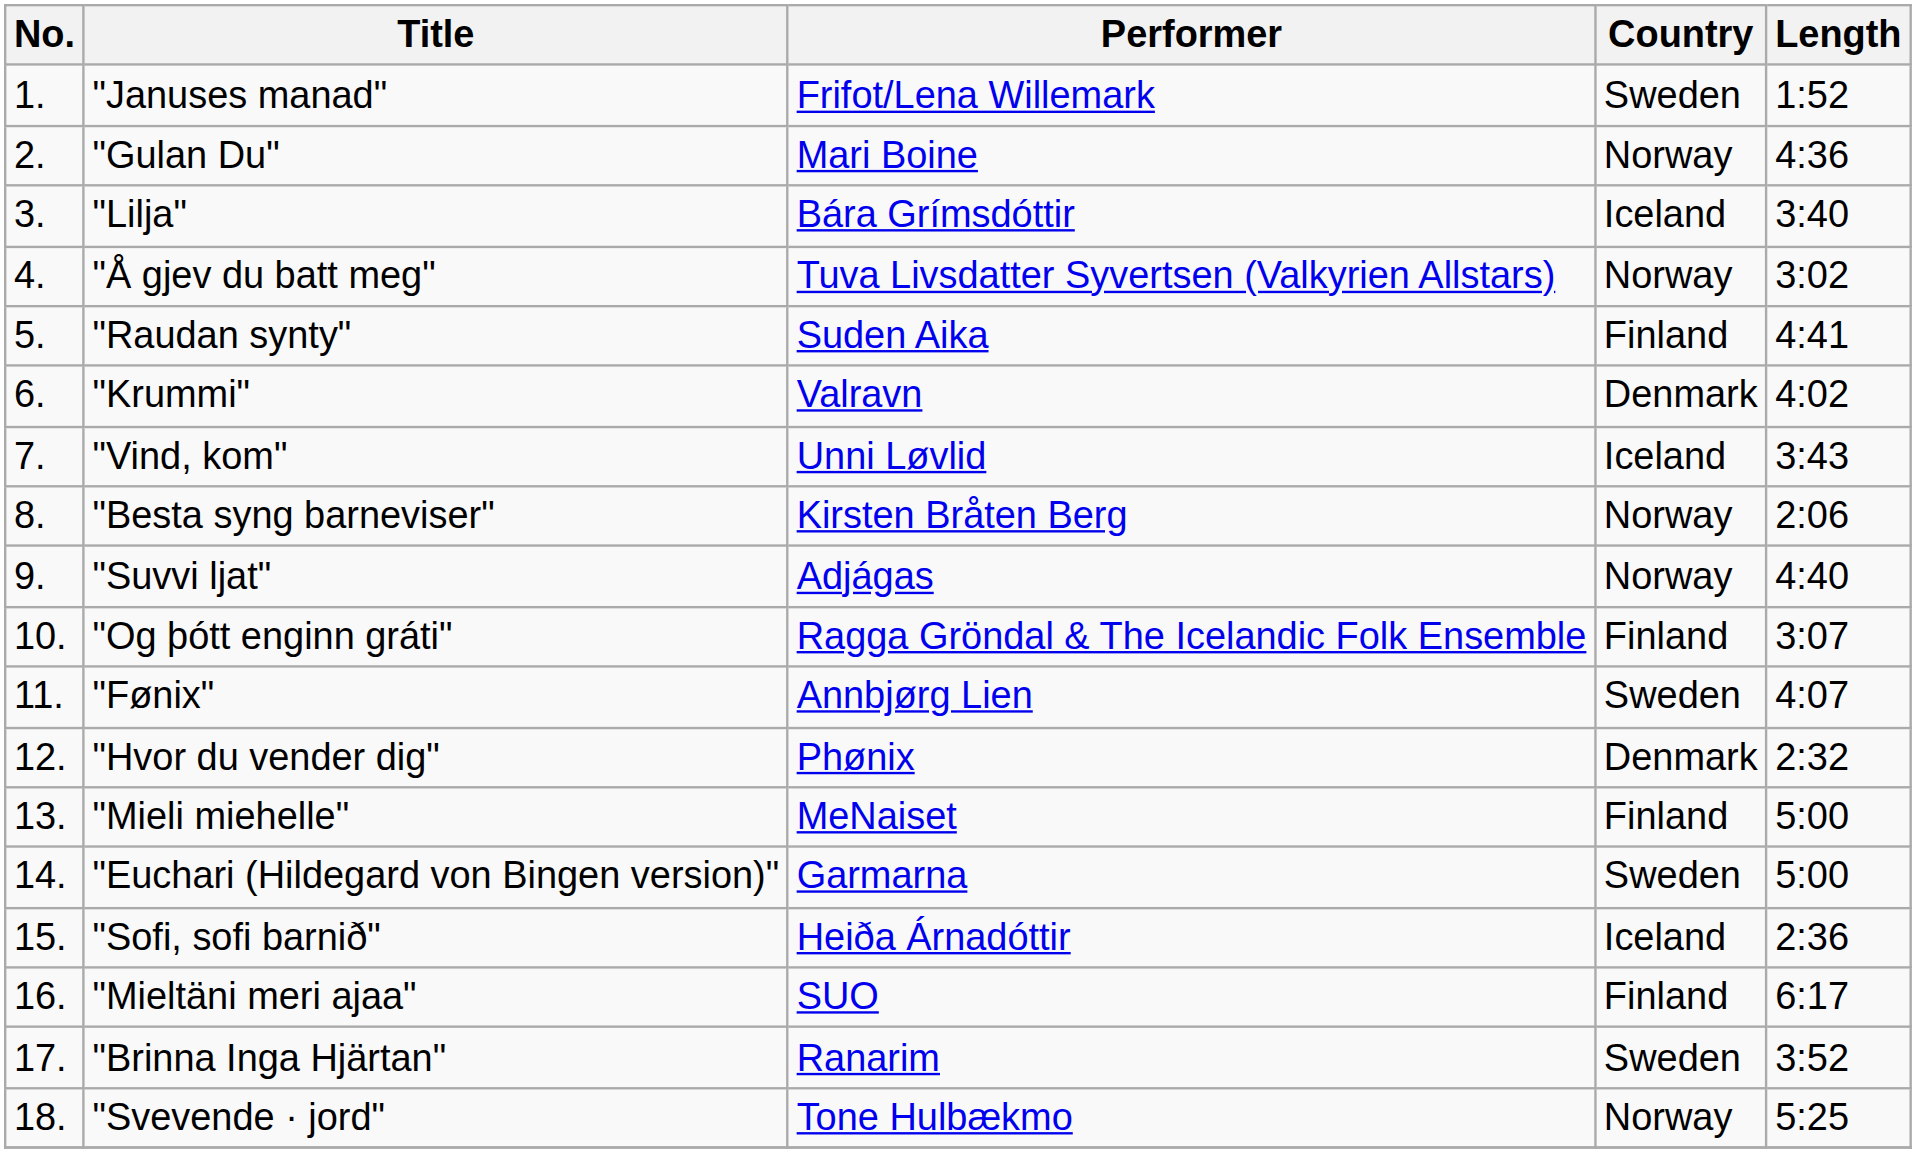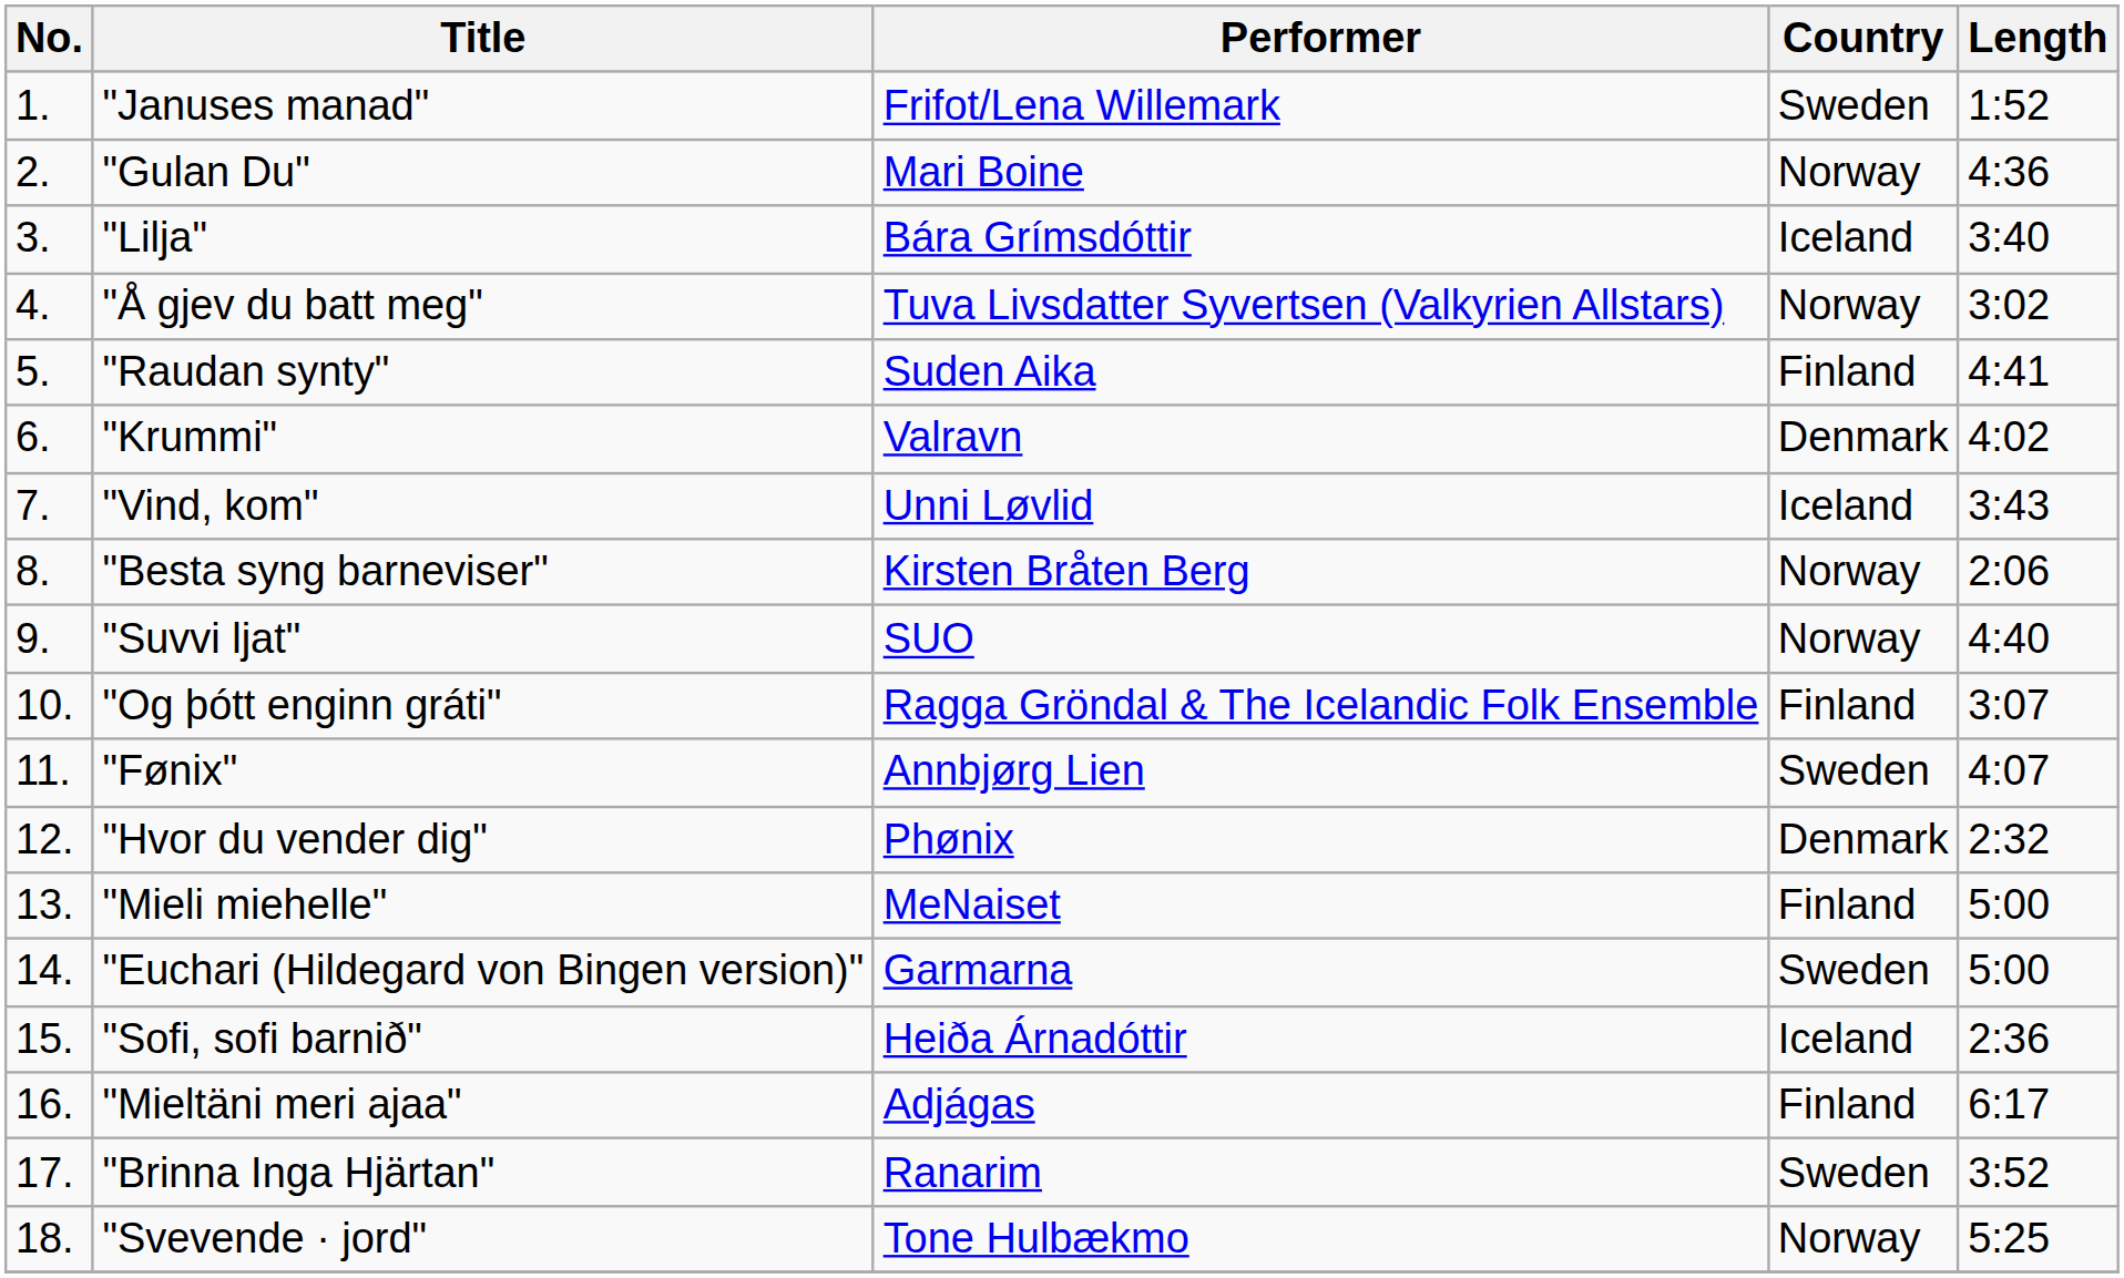"Suvvi ljat" | Performer: Adjágas -> SUO
"Mieltäni meri ajaa" | Performer: SUO -> Adjágas
